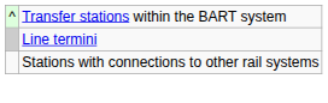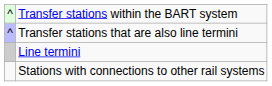+ row: ^ | Transfer stations that are also line termini
